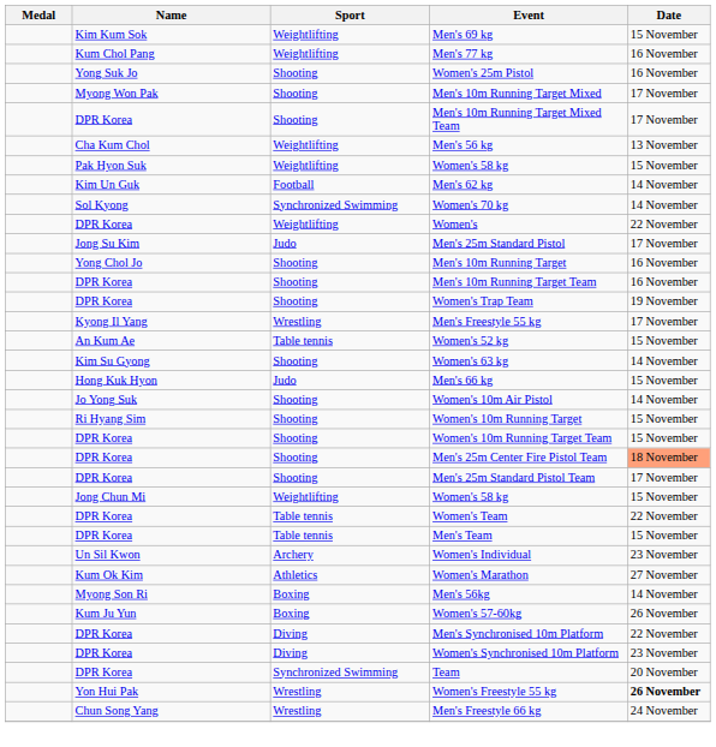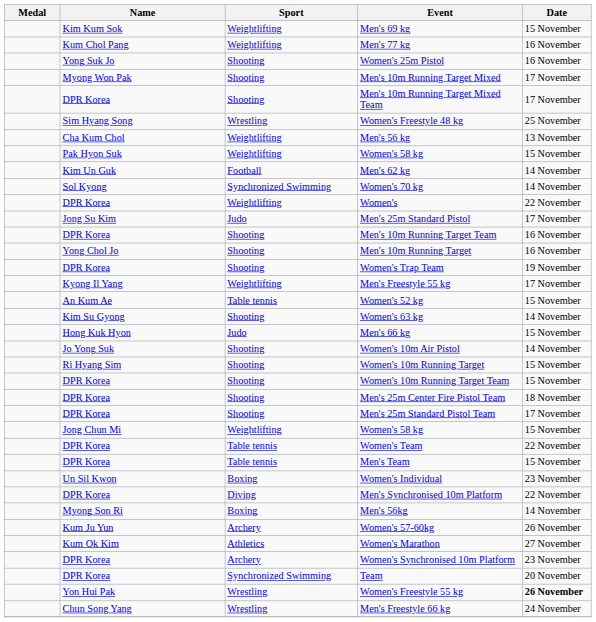+ row: Sim Hyang Song | Wrestling | Women's Freestyle 48 kg | 25 November
rows swapped: Men's 10m Running Target <-> Men's 10m Running Target Team
Men's Freestyle 55 kg | Sport: Wrestling -> Weightlifting
Men's 25m Center Fire Pistol Team | Date: lightsalmon background -> no background
Women's Individual | Sport: Archery -> Boxing
rows swapped: Women's Marathon <-> Men's Synchronised 10m Platform
Women's 57-60kg | Sport: Boxing -> Archery
Women's Synchronised 10m Platform | Sport: Diving -> Archery
